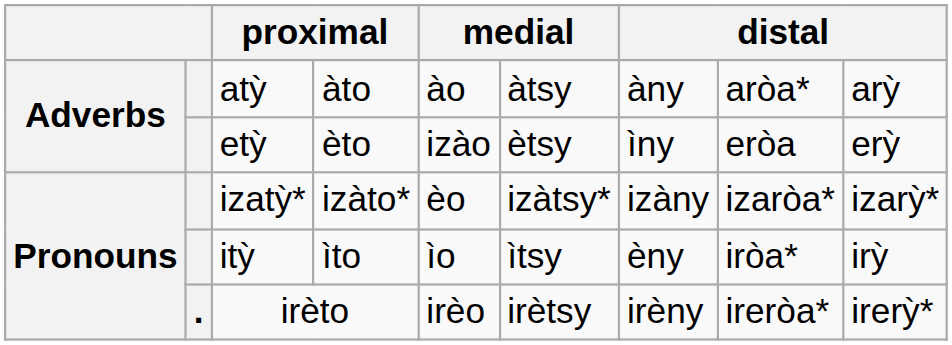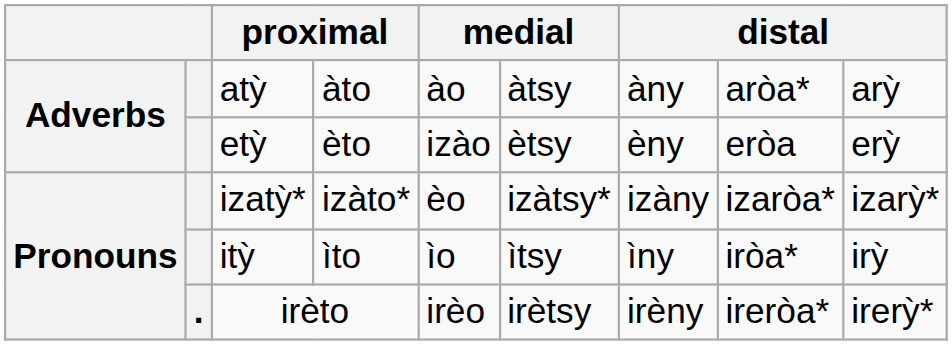etỳ | column 7: ìny -> èny
itỳ | column 7: èny -> ìny
